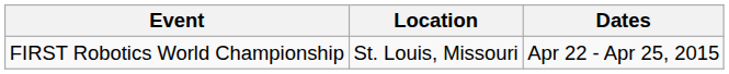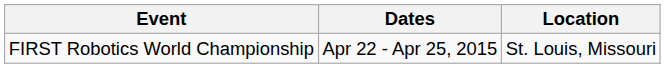columns swapped: Location <-> Dates
